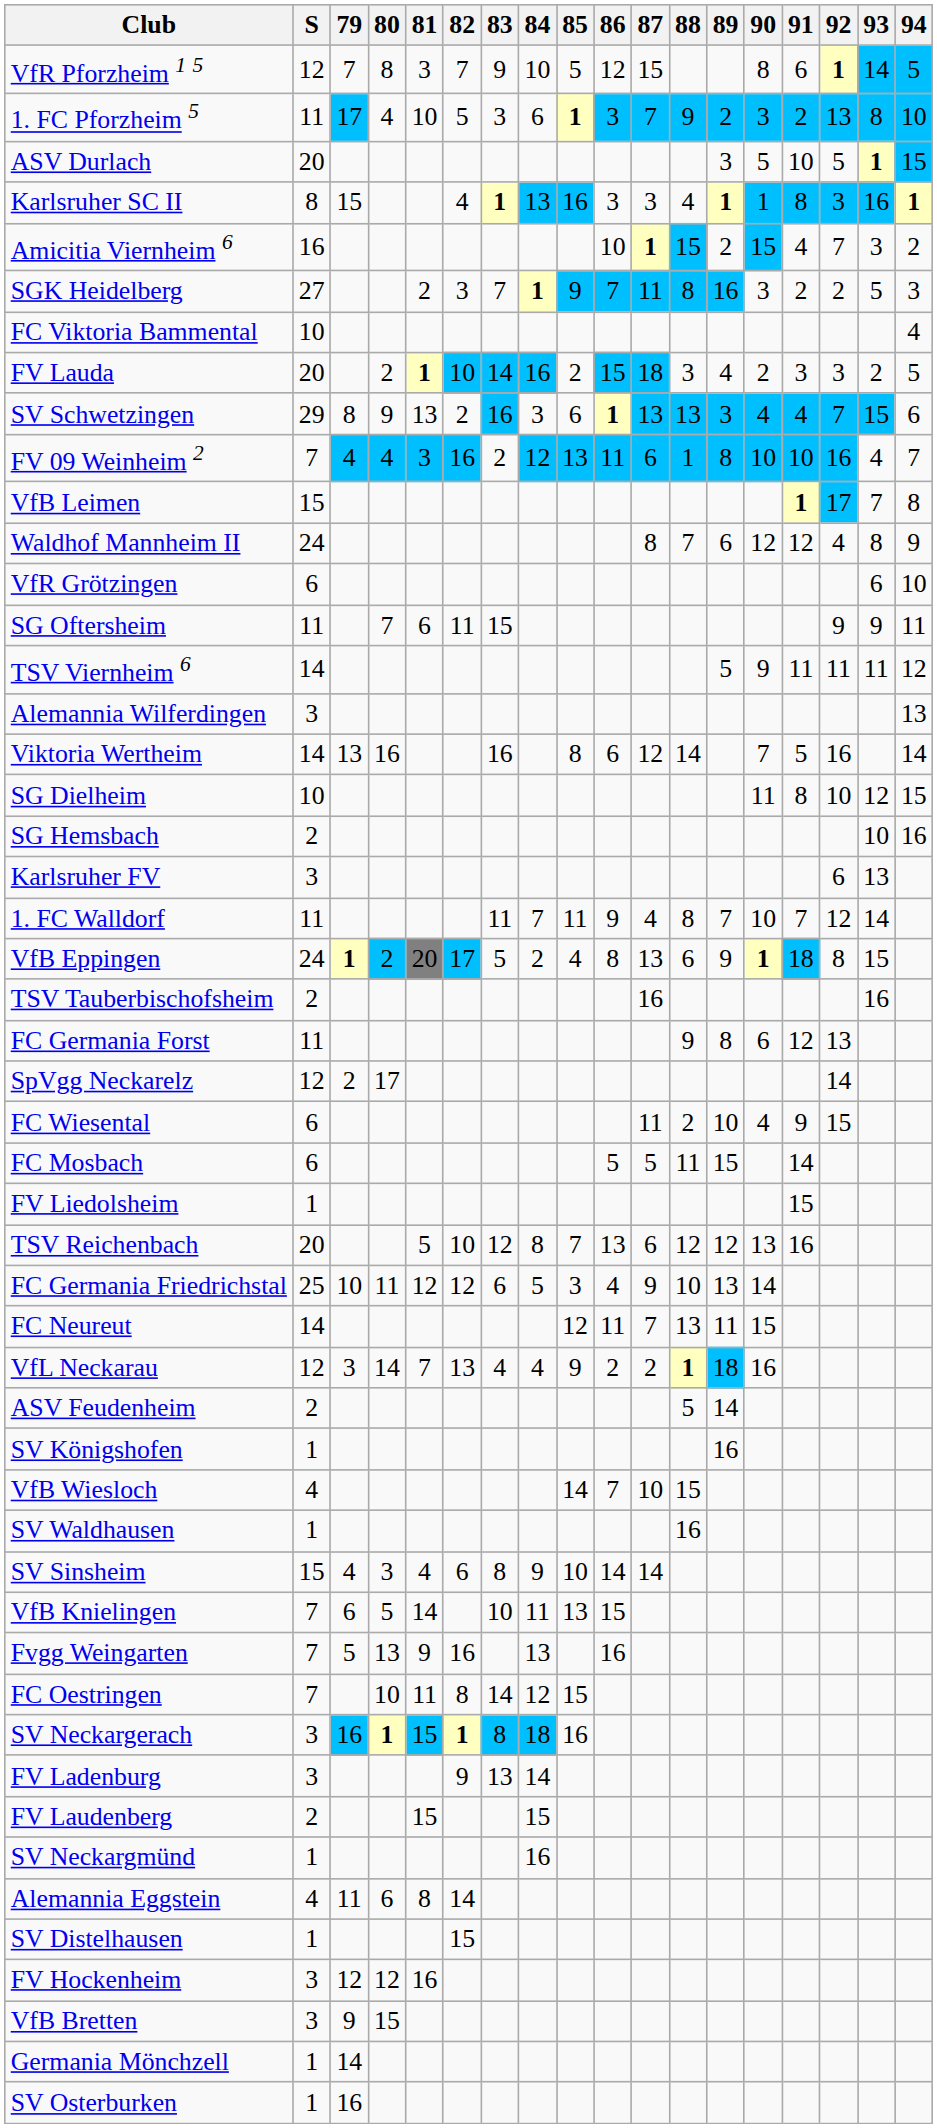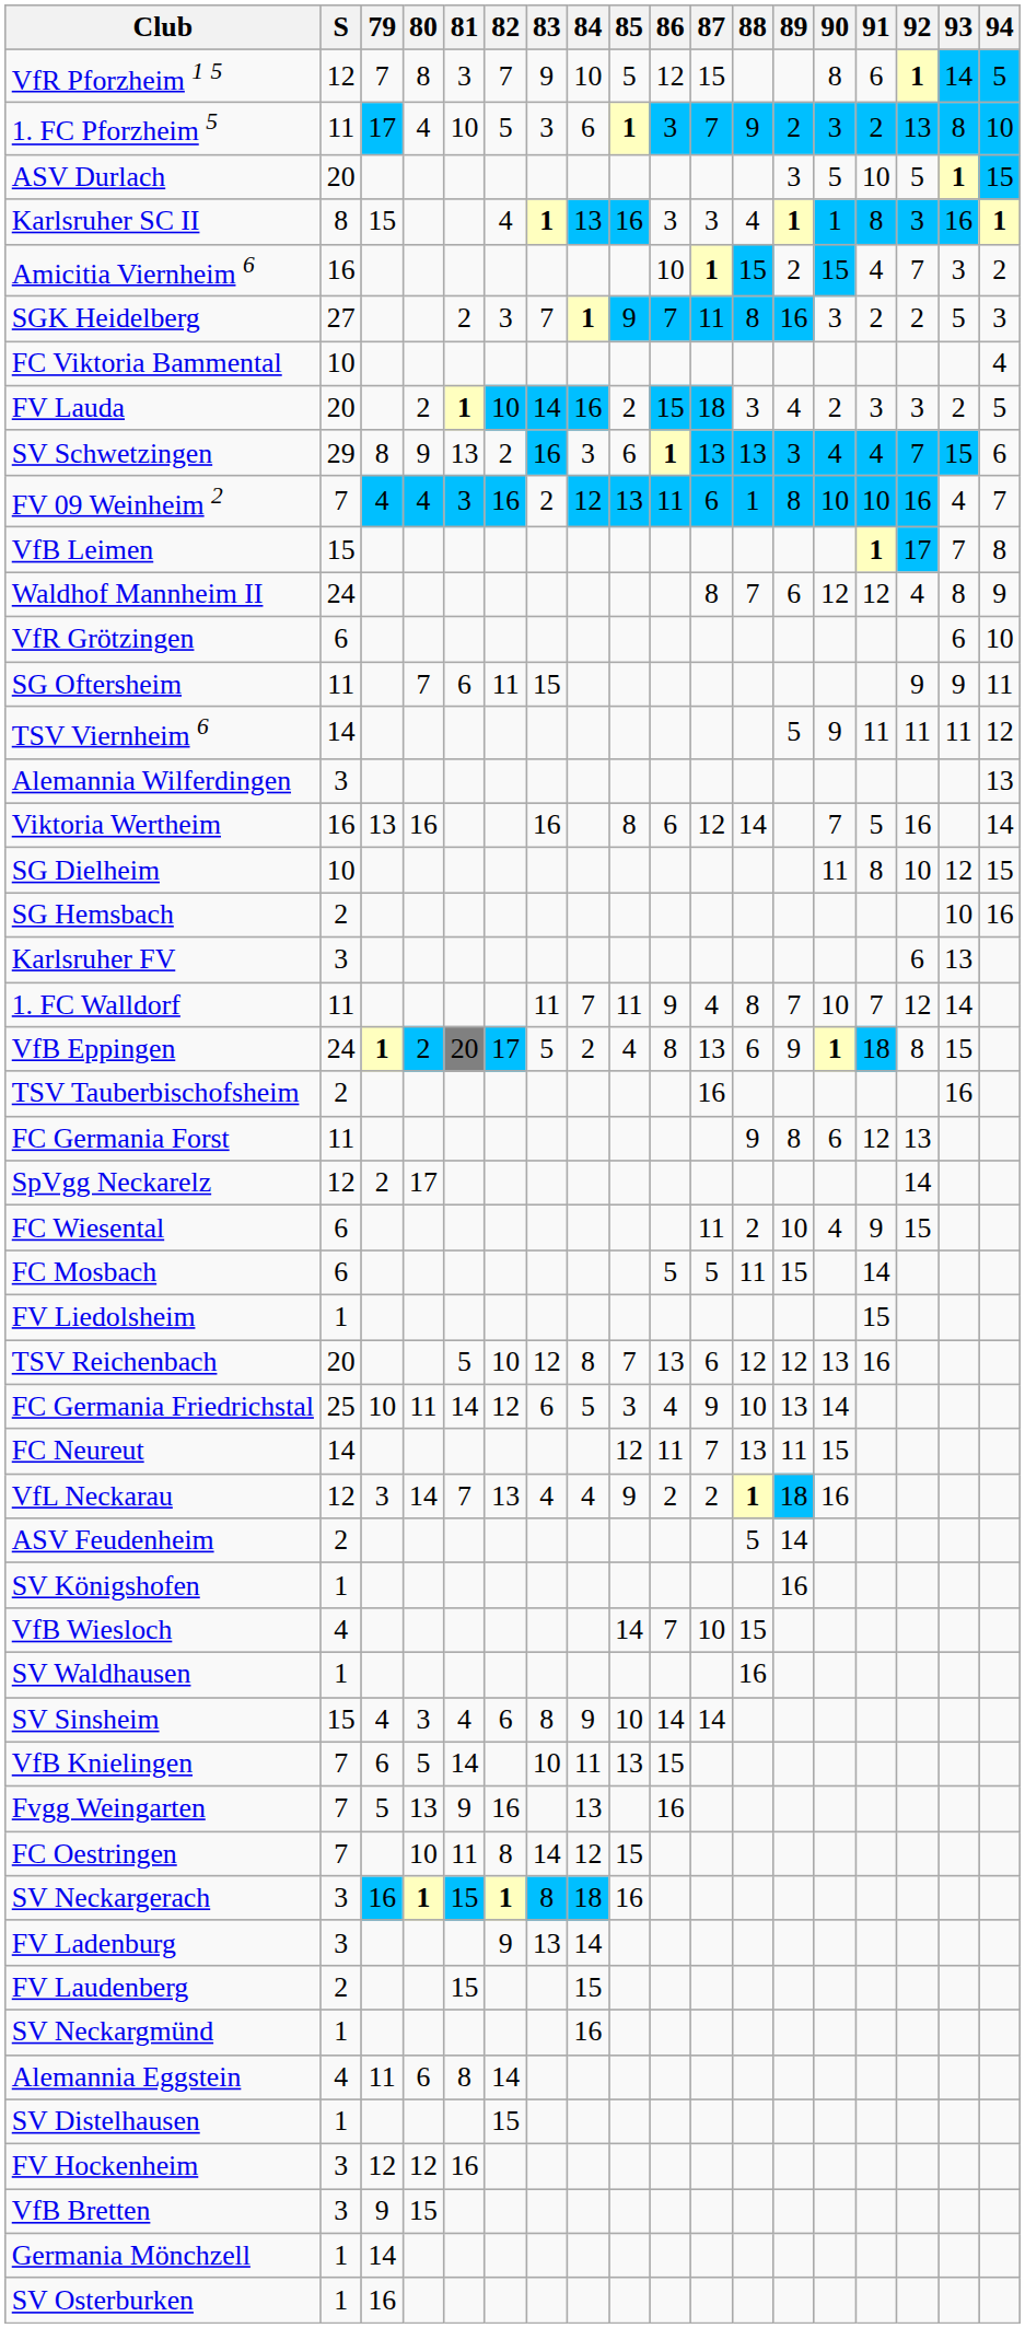Viktoria Wertheim | S: 14 -> 16
FC Germania Friedrichstal | 81: 12 -> 14
